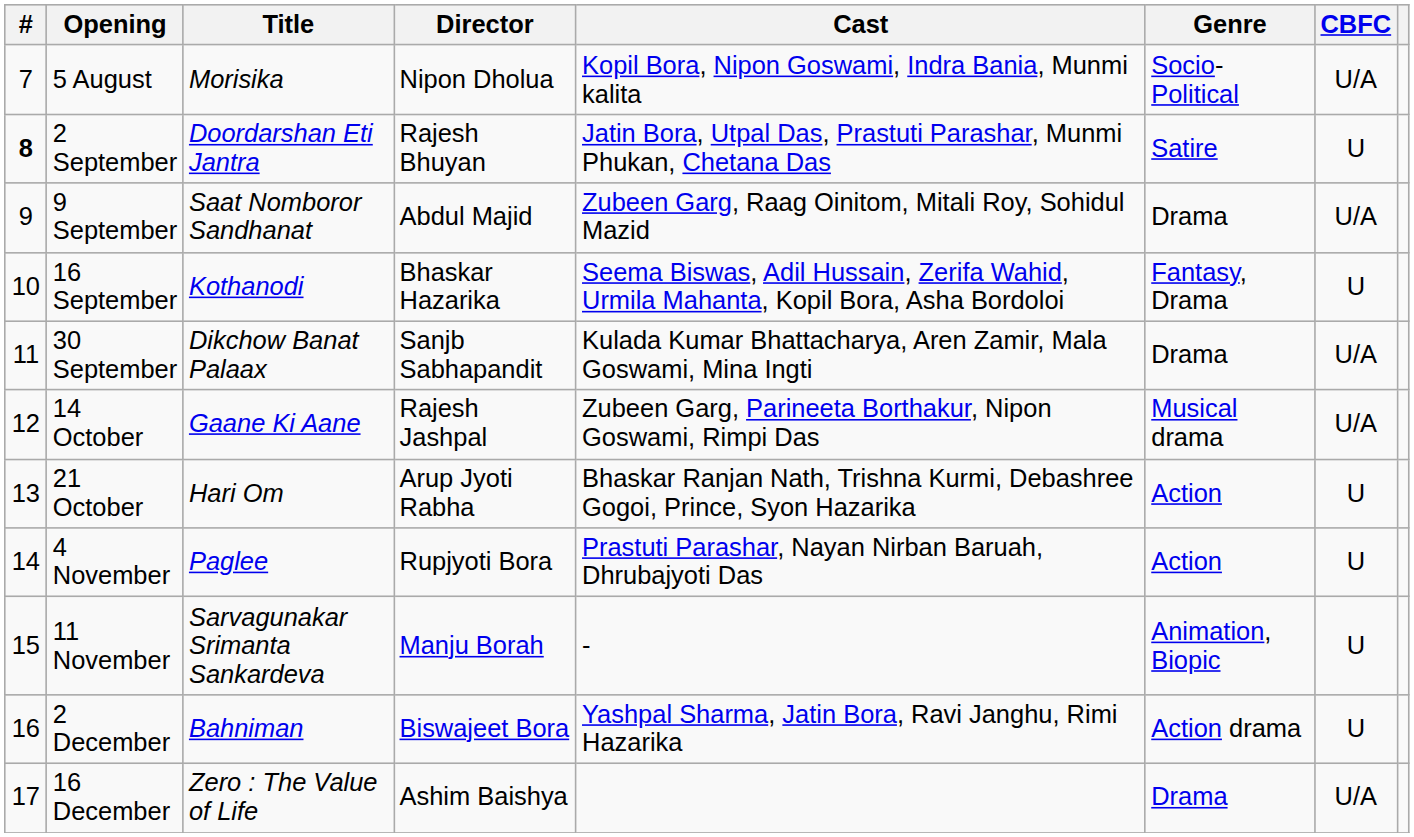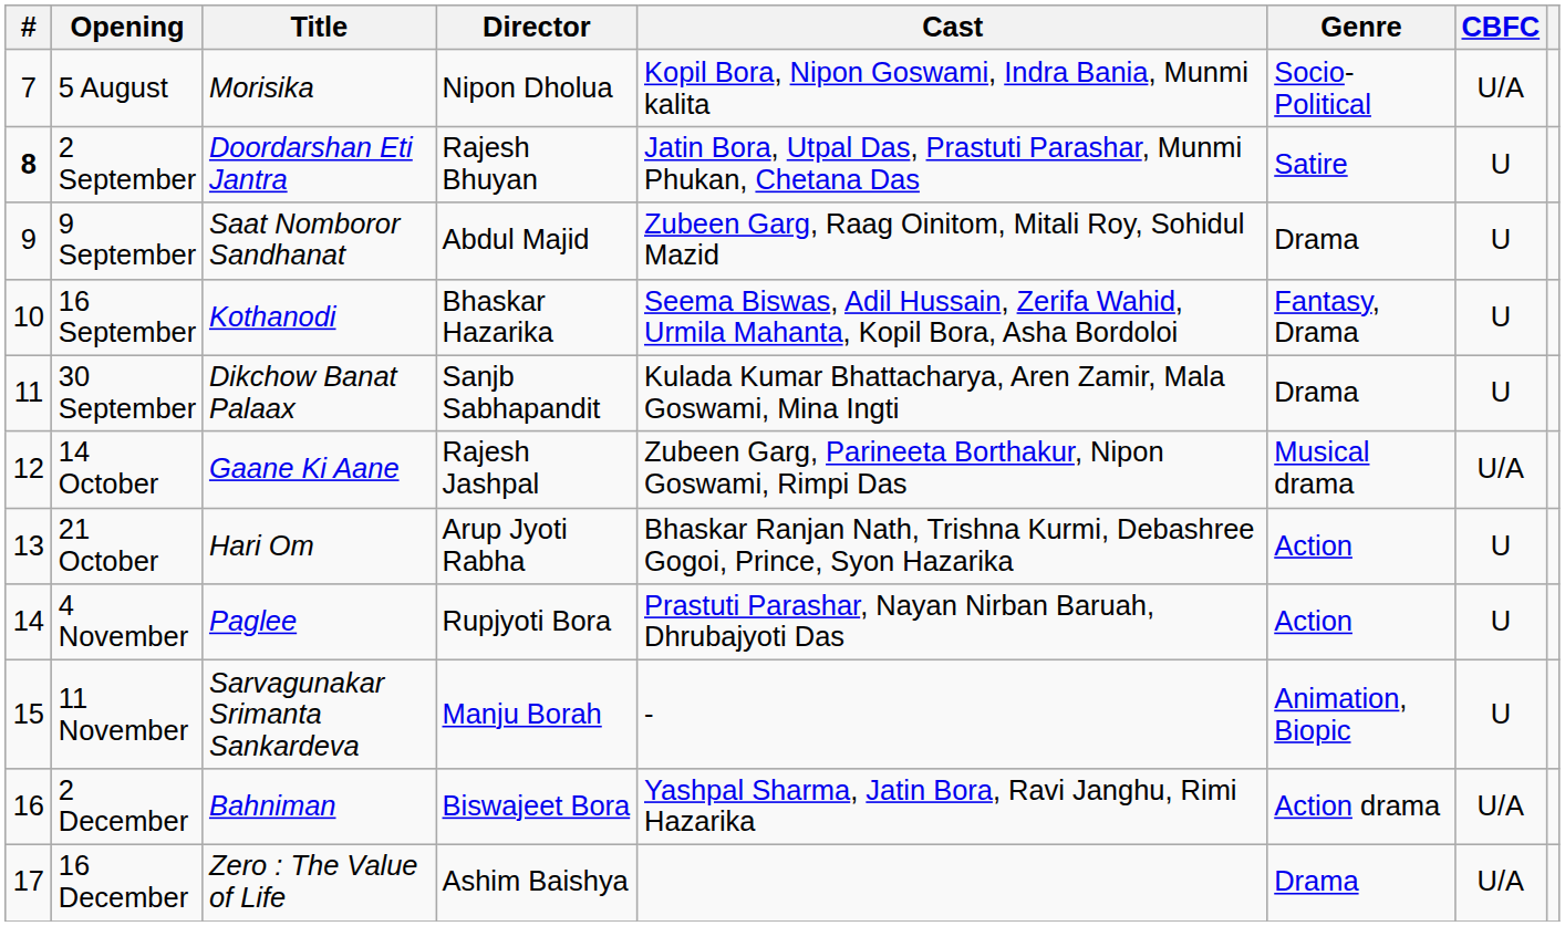9 September | CBFC: U/A -> U
30 September | CBFC: U/A -> U
2 December | CBFC: U -> U/A
